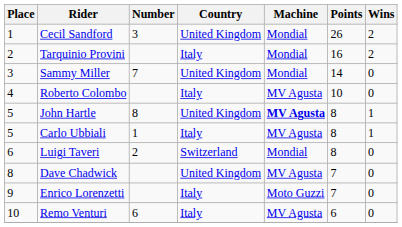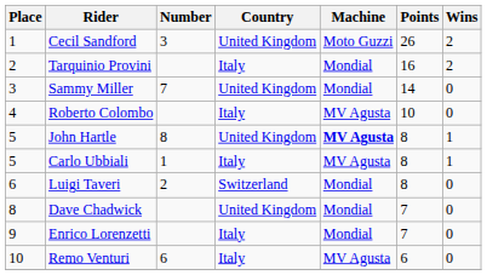Cecil Sandford | Machine: Mondial -> Moto Guzzi
Dave Chadwick | Machine: MV Agusta -> Mondial
Enrico Lorenzetti | Machine: Moto Guzzi -> Mondial
